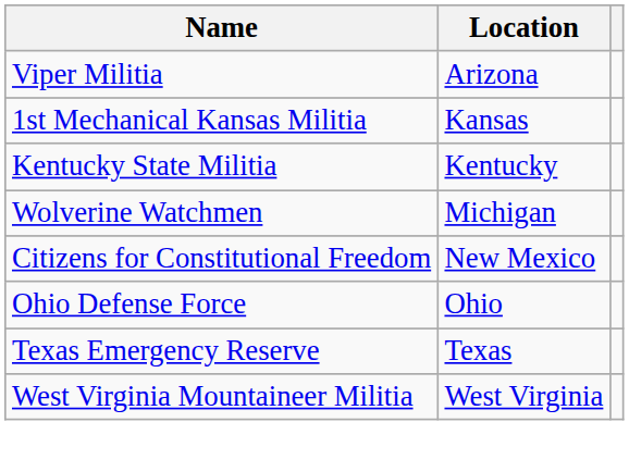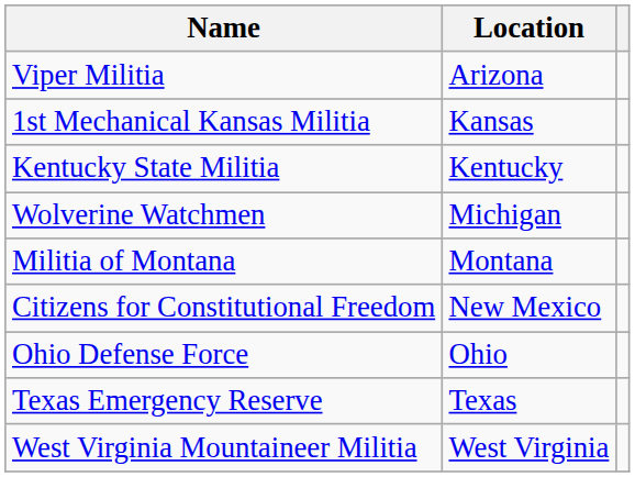+ row: Militia of Montana | Montana
